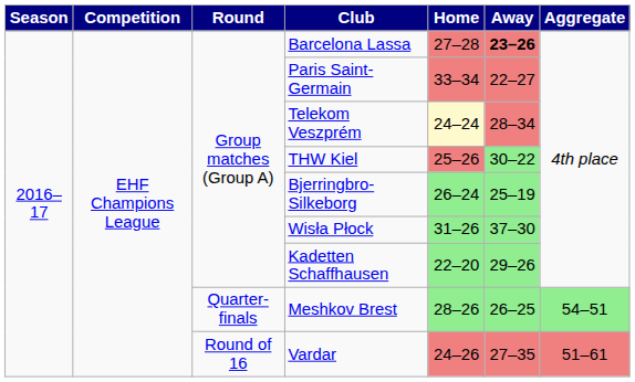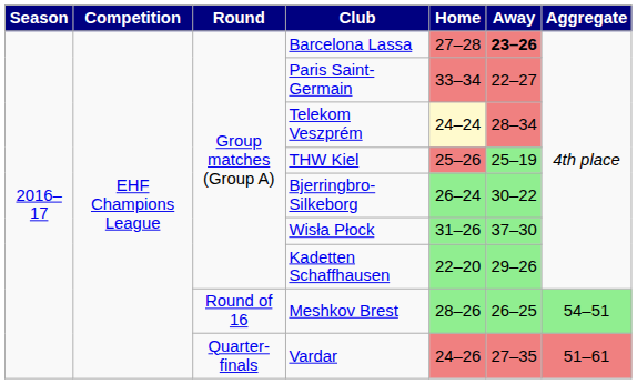THW Kiel | Away: 30–22 -> 25–19
Bjerringbro-Silkeborg | Away: 25–19 -> 30–22
Meshkov Brest | Round: Quarter-finals -> Round of 16
Vardar | Round: Round of 16 -> Quarter-finals
